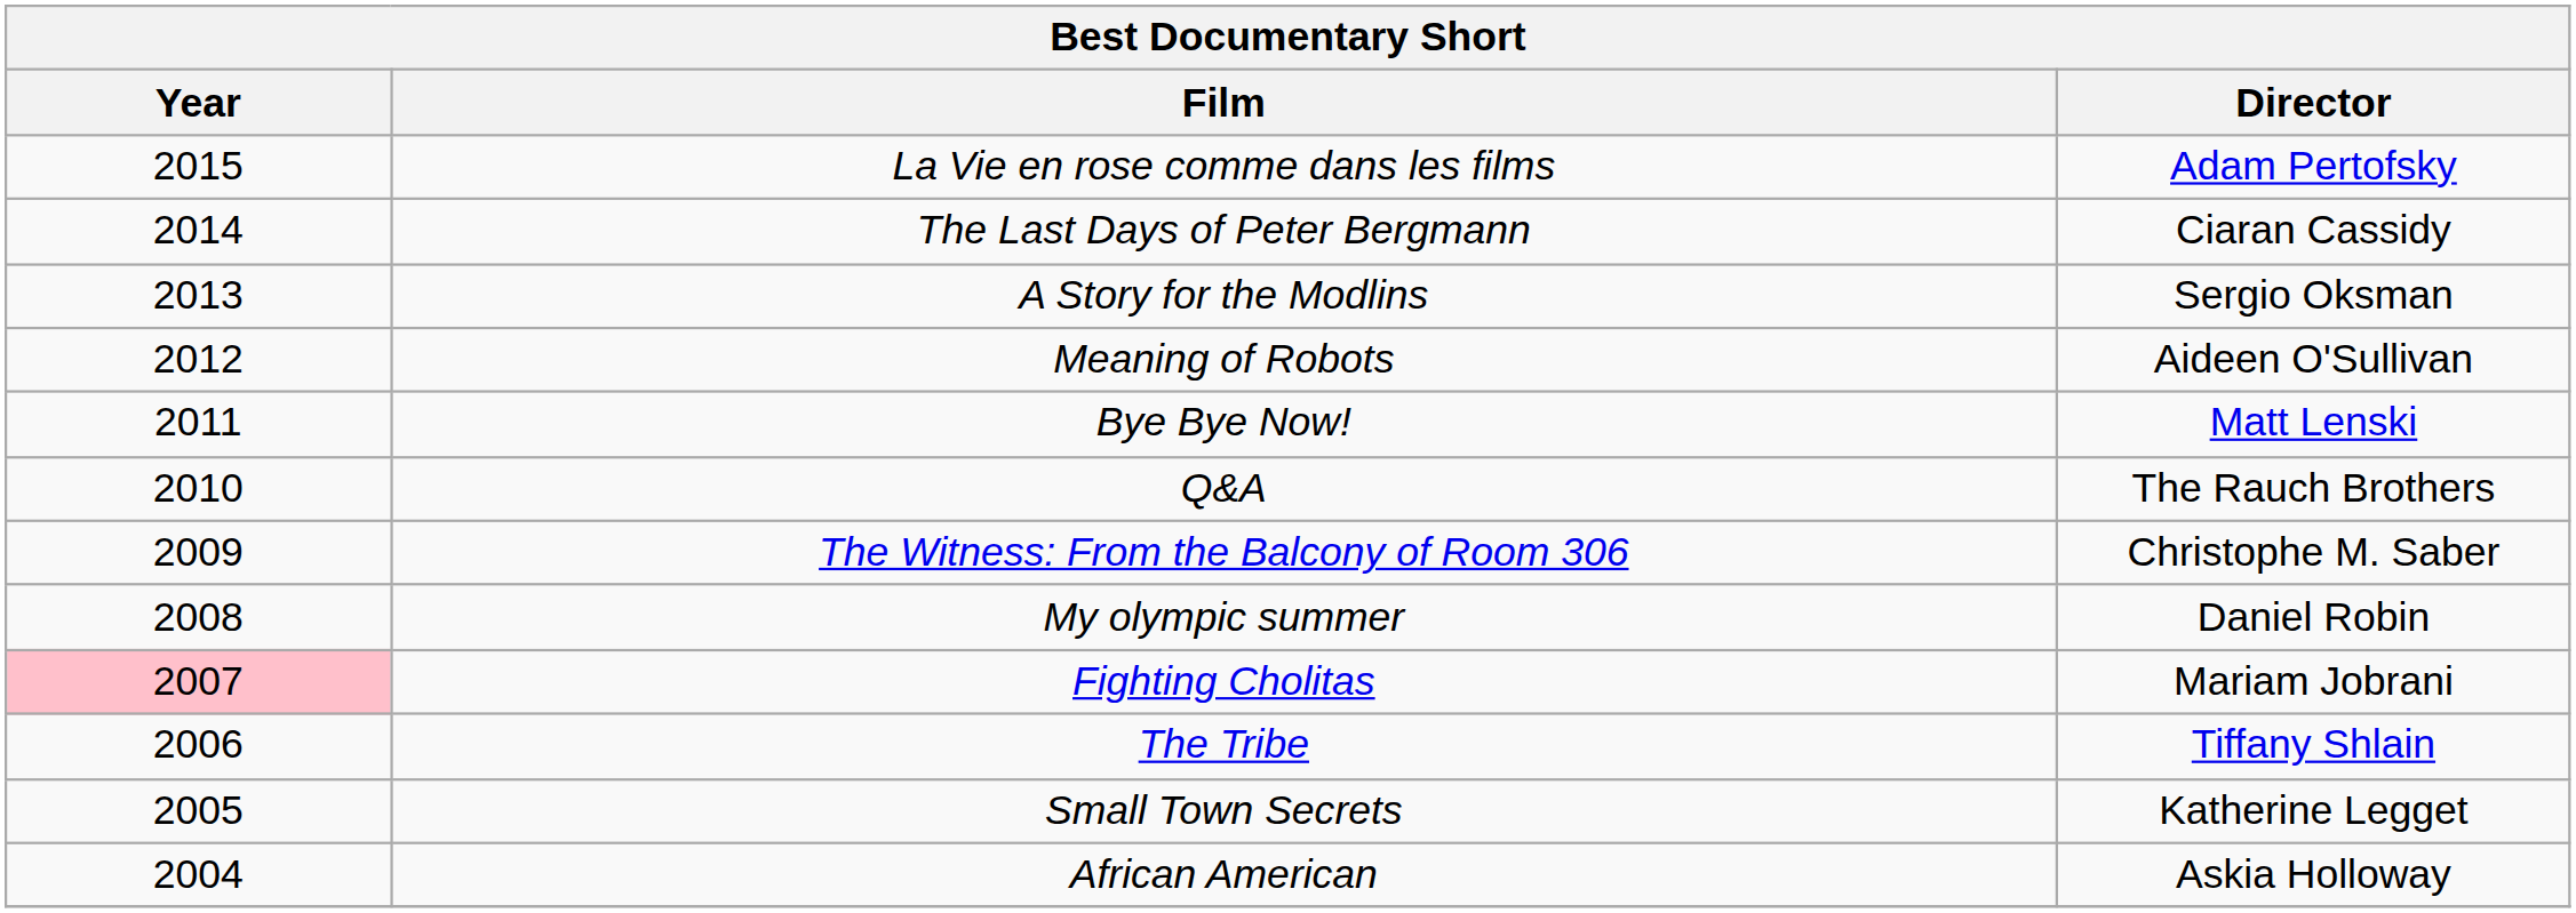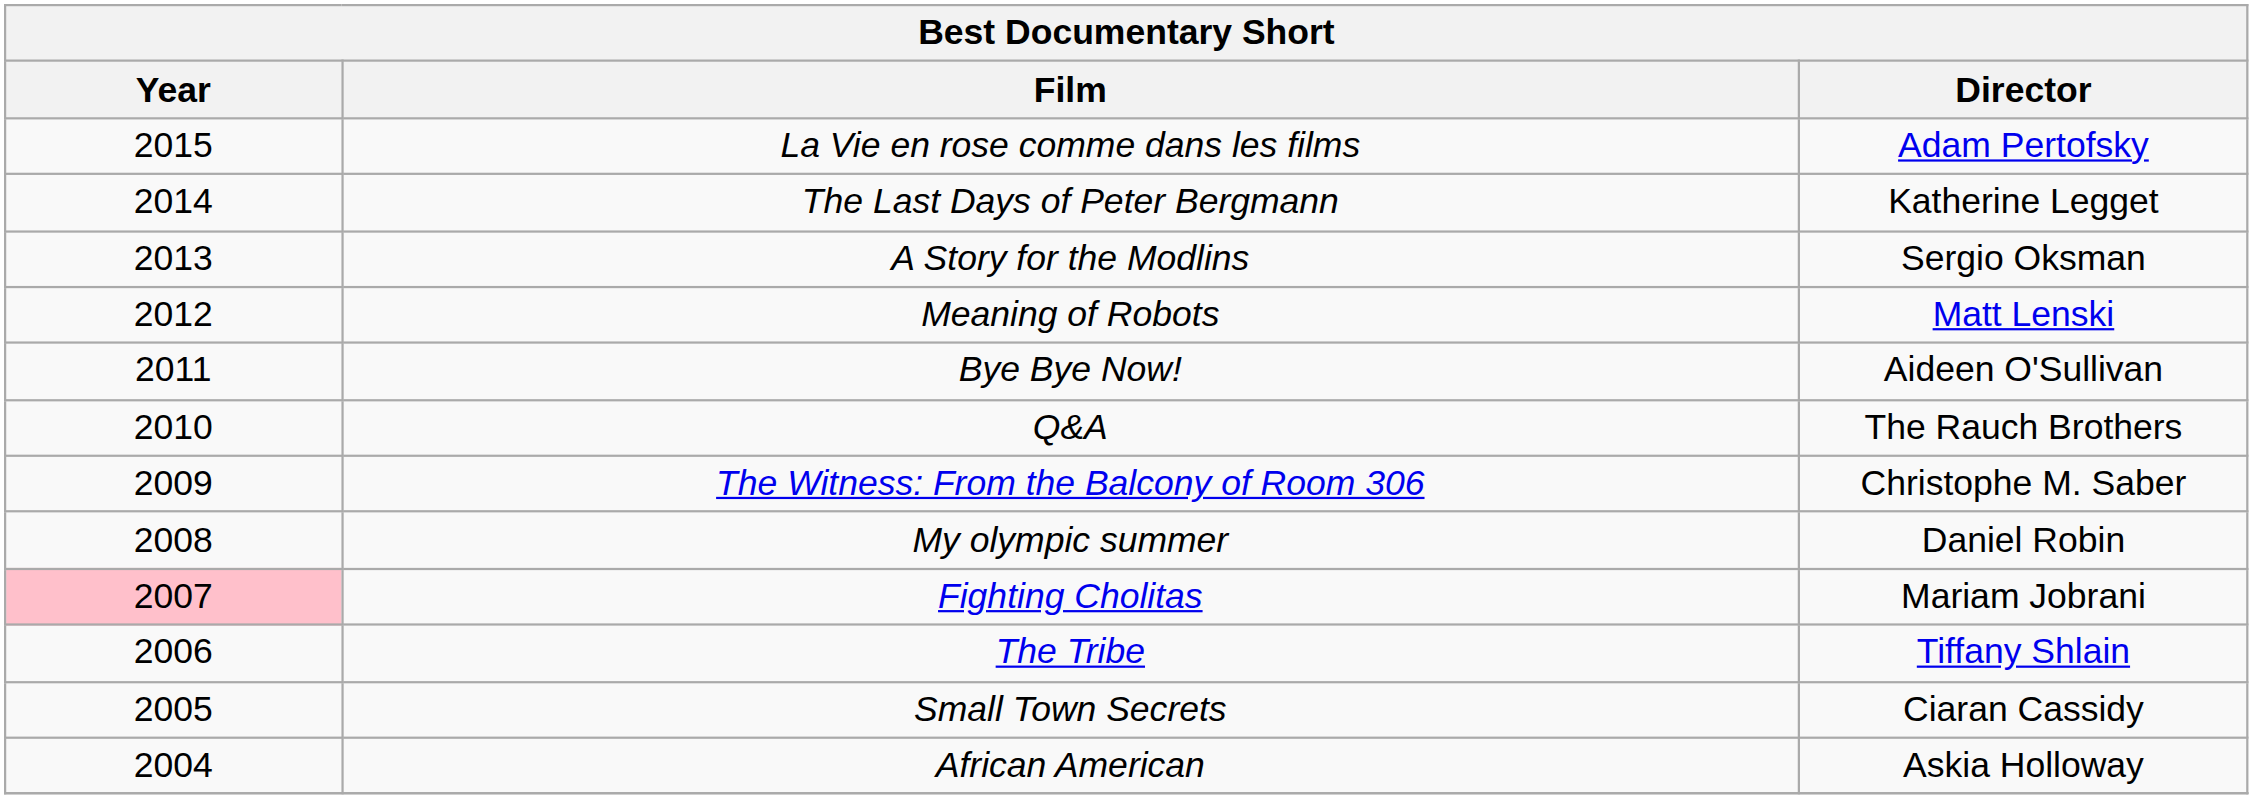The Last Days of Peter Bergmann | Director: Ciaran Cassidy -> Katherine Legget
Meaning of Robots | Director: Aideen O'Sullivan -> Matt Lenski
Bye Bye Now! | Director: Matt Lenski -> Aideen O'Sullivan
Small Town Secrets | Director: Katherine Legget -> Ciaran Cassidy
